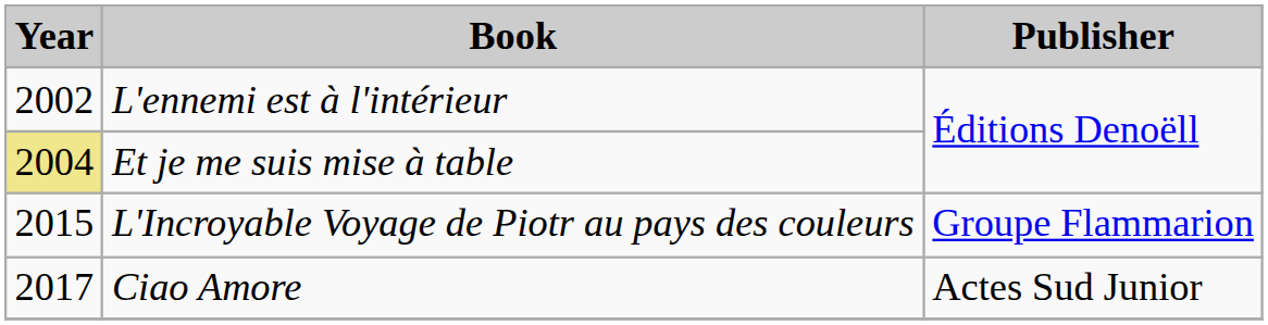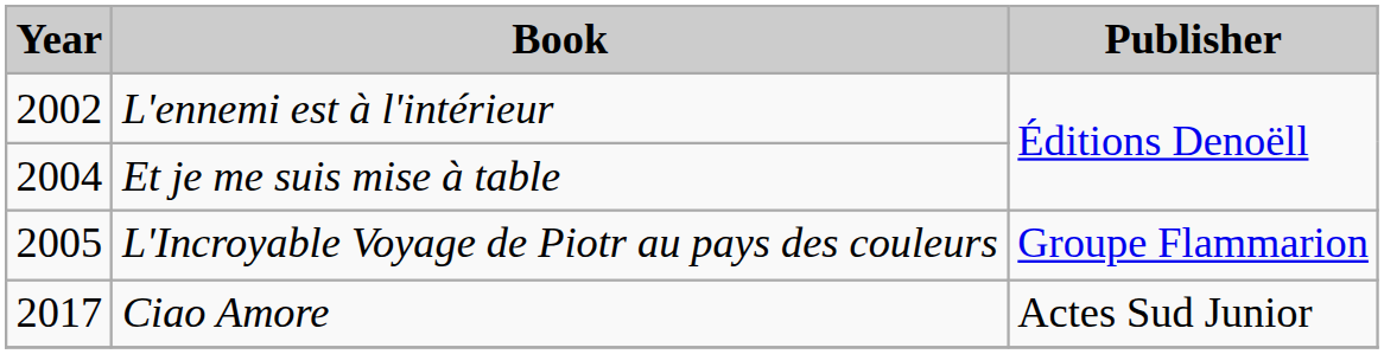Et je me suis mise à table | Year: khaki background -> no background
L'Incroyable Voyage de Piotr au pays des couleurs | Year: 2015 -> 2005
